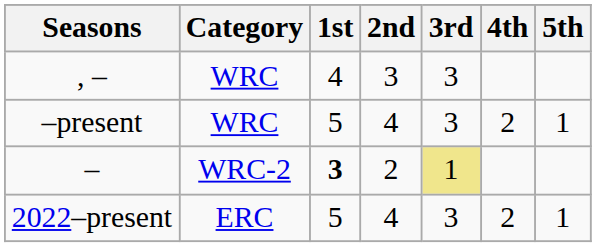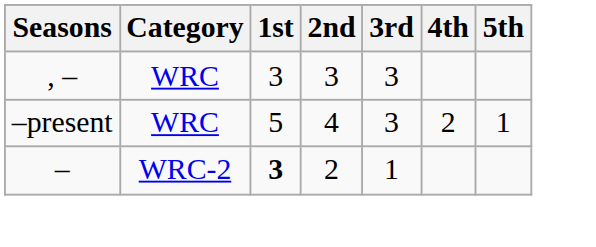, – | 1st: 4 -> 3
– | 3rd: khaki background -> no background
- row: 2022–present | ERC | 5 | 4 | 3 | 2 | 1
